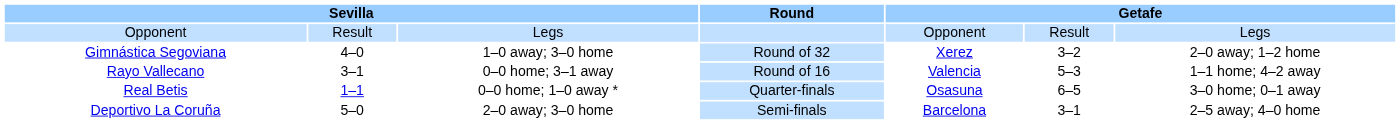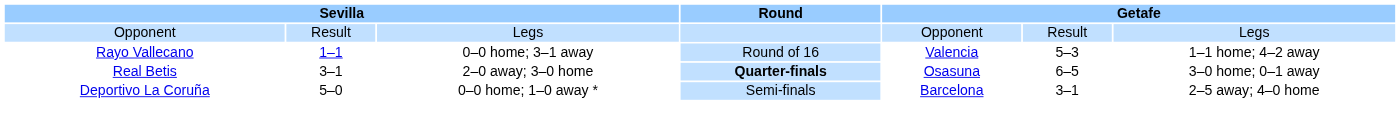- row: Gimnástica Segoviana | 4–0 | 1–0 away; 3–0 home | Round of 32 | Xerez | 3–2 | 2–0 away; 1–2 home
Rayo Vallecano | column 2: 3–1 -> 1–1
Real Betis | column 2: 1–1 -> 3–1
Real Betis | column 3: 0–0 home; 1–0 away * -> 2–0 away; 3–0 home
Real Betis | Round: normal -> bold
Deportivo La Coruña | column 3: 2–0 away; 3–0 home -> 0–0 home; 1–0 away *
